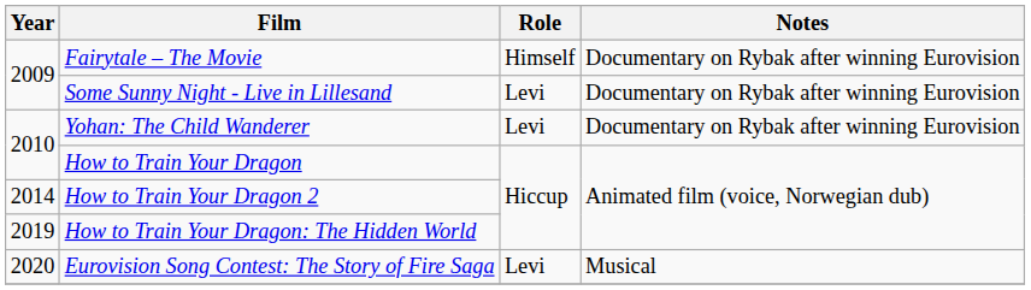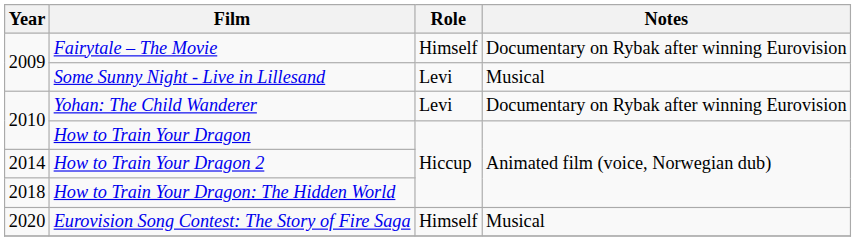Some Sunny Night - Live in Lillesand | Notes: Documentary on Rybak after winning Eurovision -> Musical
How to Train Your Dragon: The Hidden World | Year: 2019 -> 2018
Eurovision Song Contest: The Story of Fire Saga | Role: Levi -> Himself
